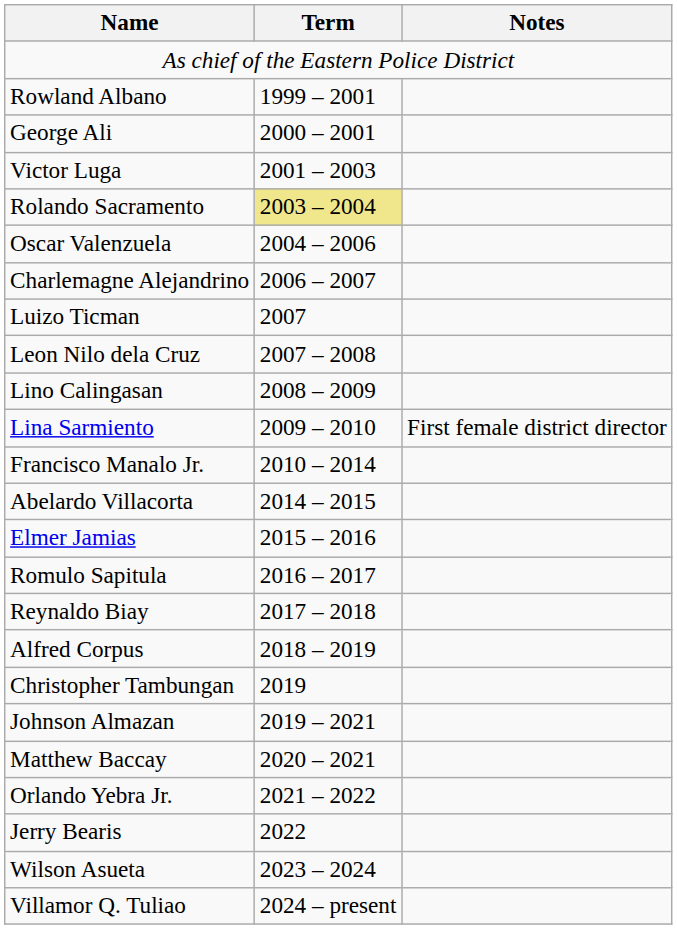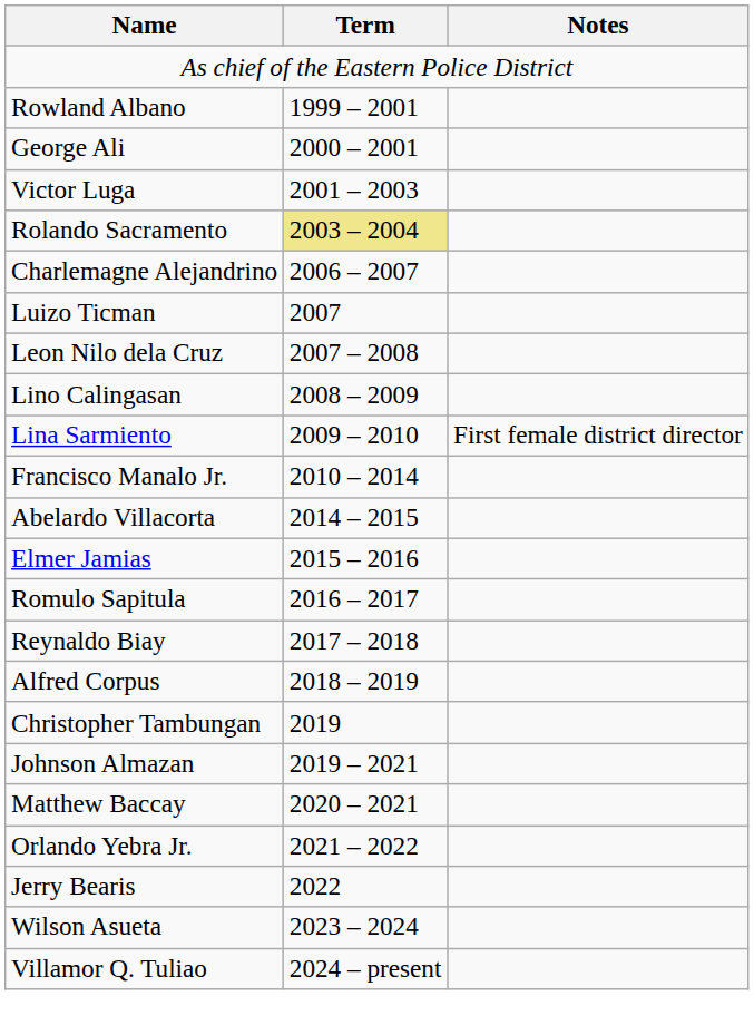- row: Oscar Valenzuela | 2004 – 2006
